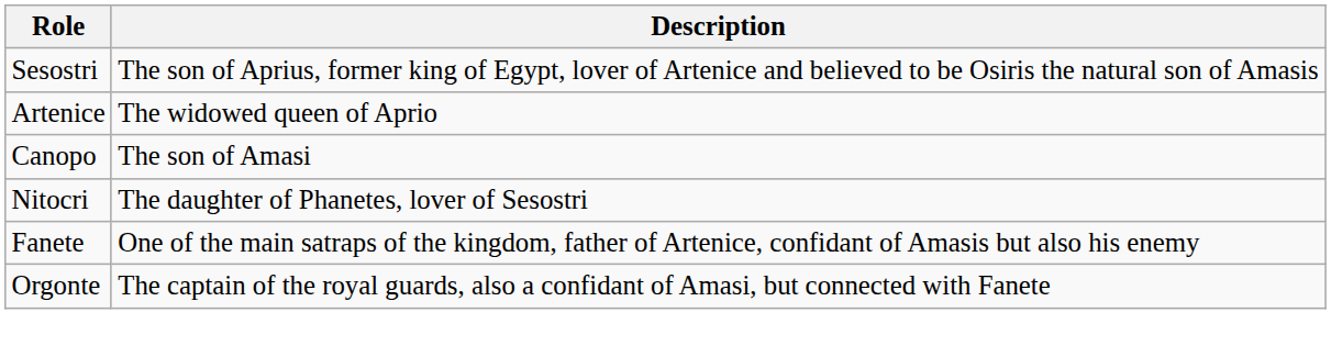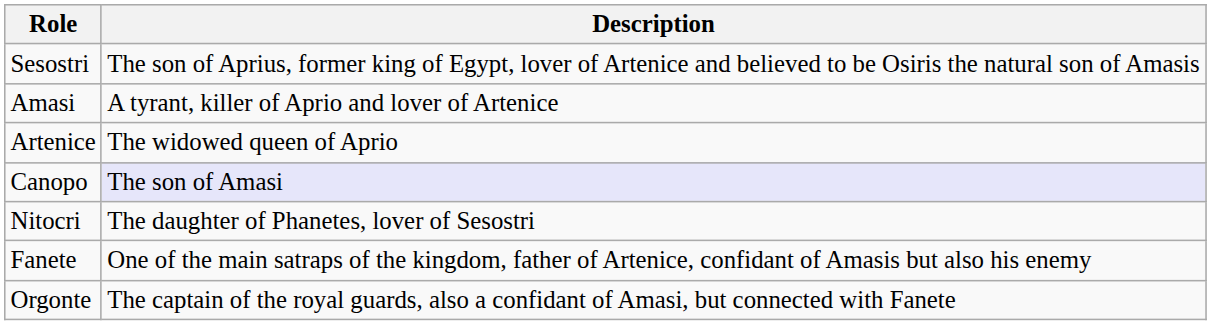+ row: Amasi | A tyrant, killer of Aprio and lover of Artenice
Canopo | Description: no background -> lavender background
